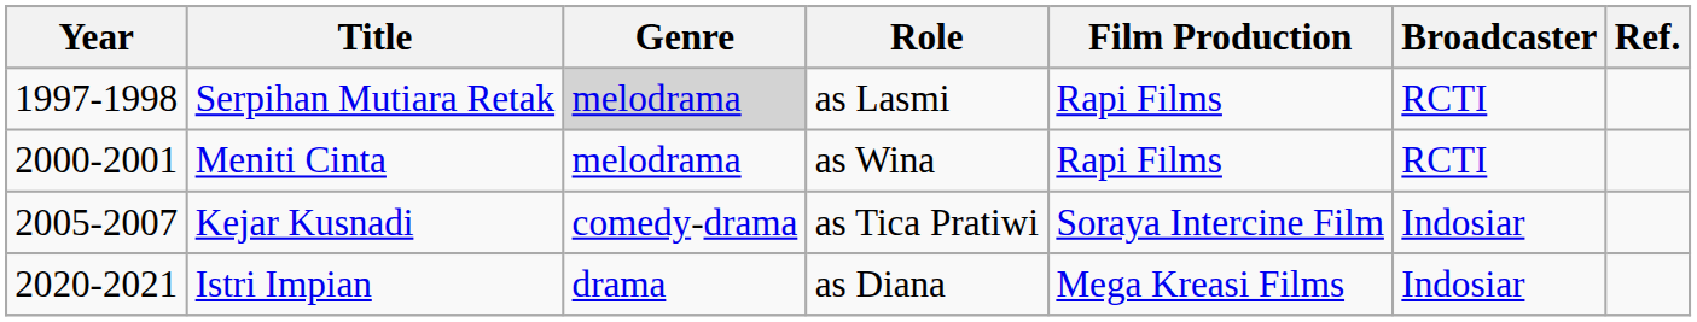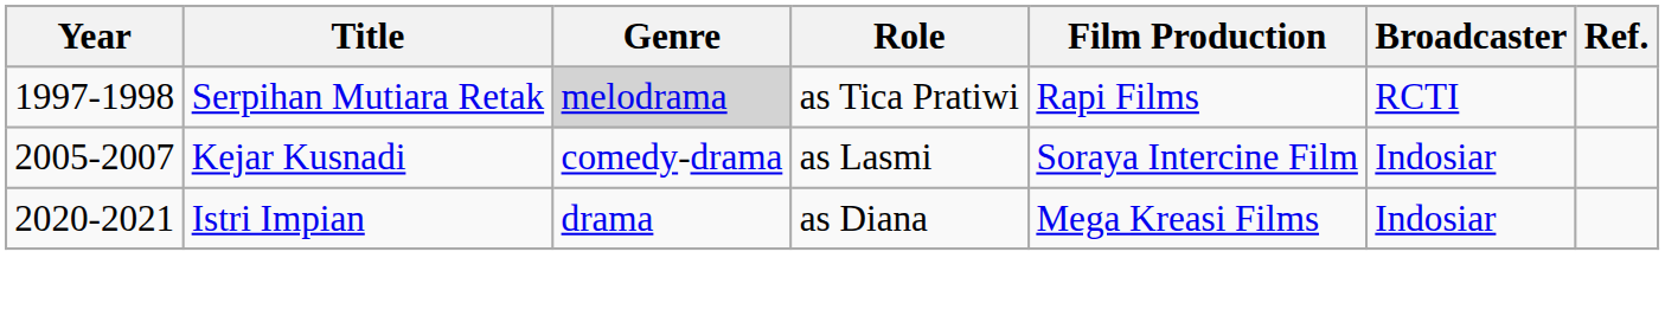Serpihan Mutiara Retak | Role: as Lasmi -> as Tica Pratiwi
- row: 2000-2001 | Meniti Cinta | melodrama | as Wina | Rapi Films | RCTI
Kejar Kusnadi | Role: as Tica Pratiwi -> as Lasmi
